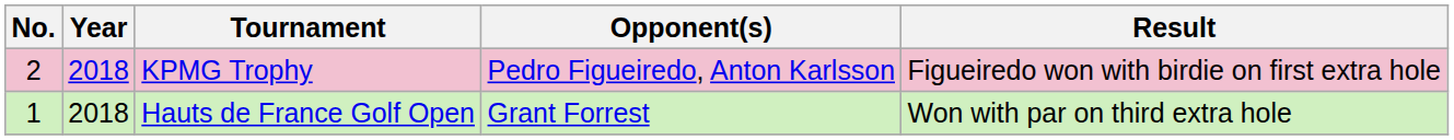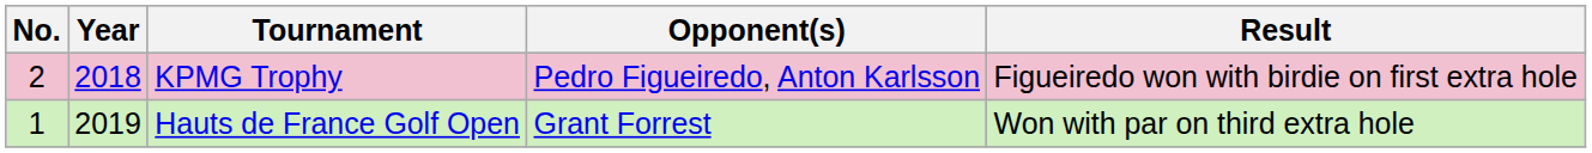Hauts de France Golf Open | Year: 2018 -> 2019
